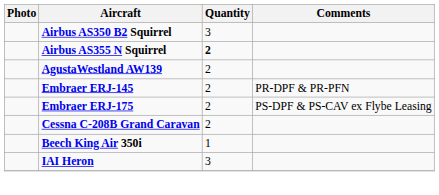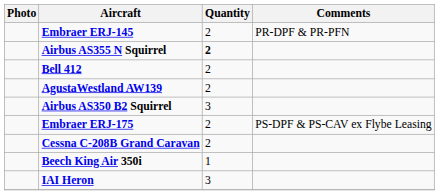rows swapped: Airbus AS350 B2 Squirrel <-> Embraer ERJ-145
+ row: Bell 412 | 2
